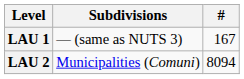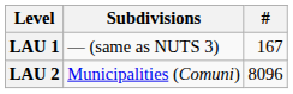LAU 2 | #: 8094 -> 8096
